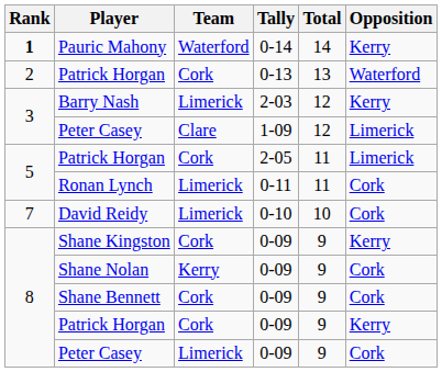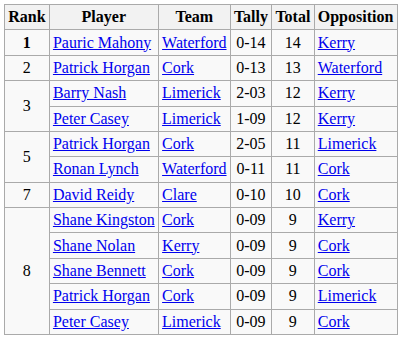Peter Casey / 1-09 | Team: Clare -> Limerick
Peter Casey / 1-09 | Opposition: Limerick -> Kerry
Ronan Lynch | Team: Limerick -> Waterford
David Reidy | Team: Limerick -> Clare
Patrick Horgan / 0-09 | Opposition: Kerry -> Limerick
